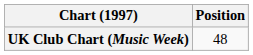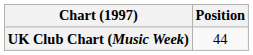UK Club Chart (Music Week) | Position: 48 -> 44
